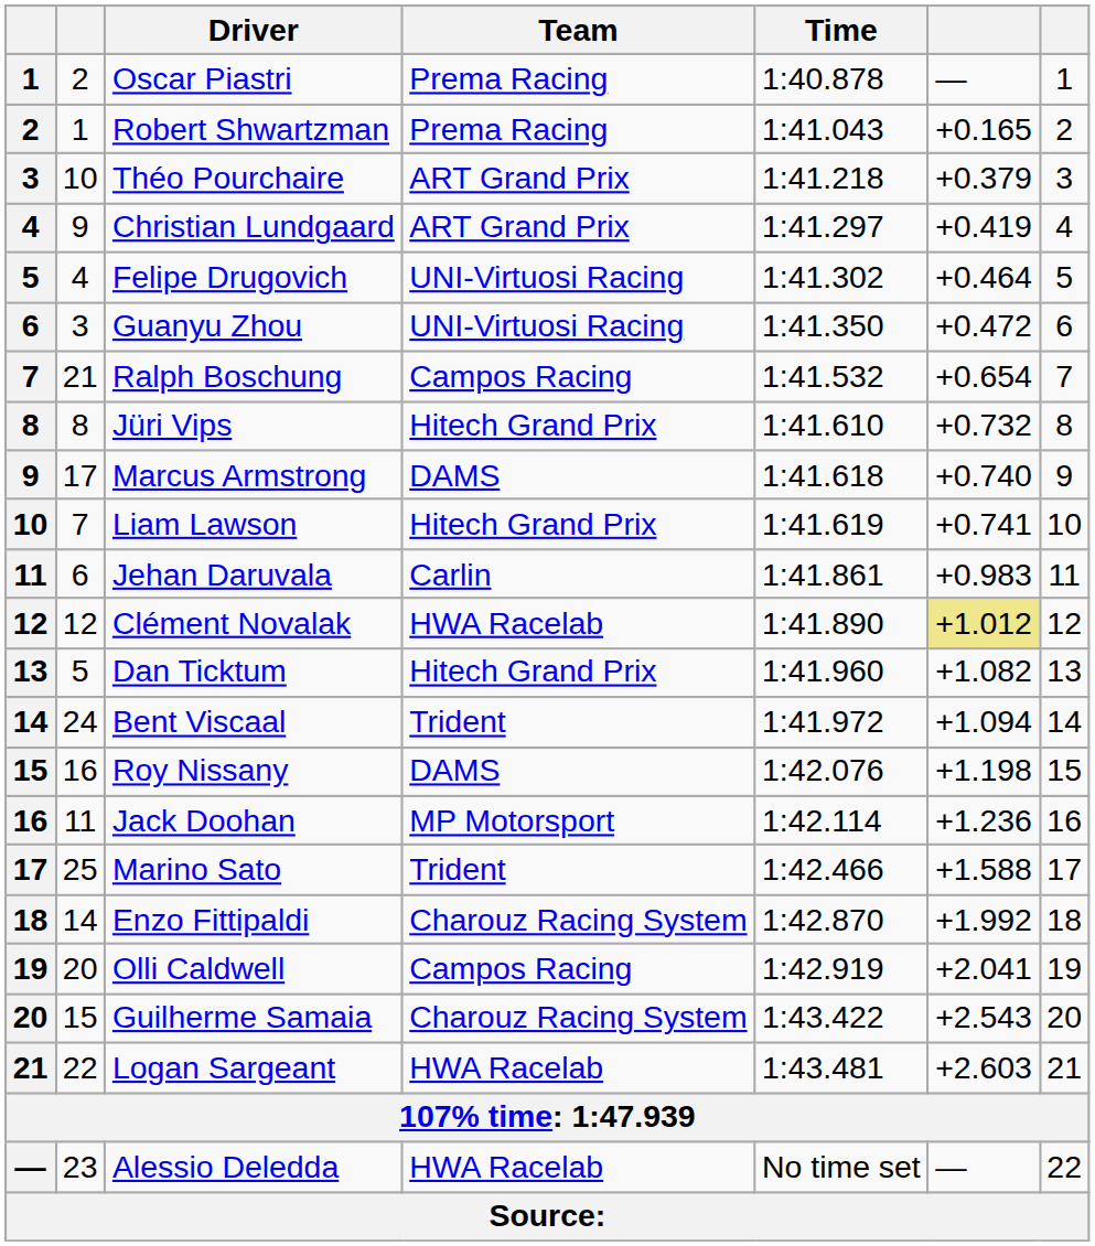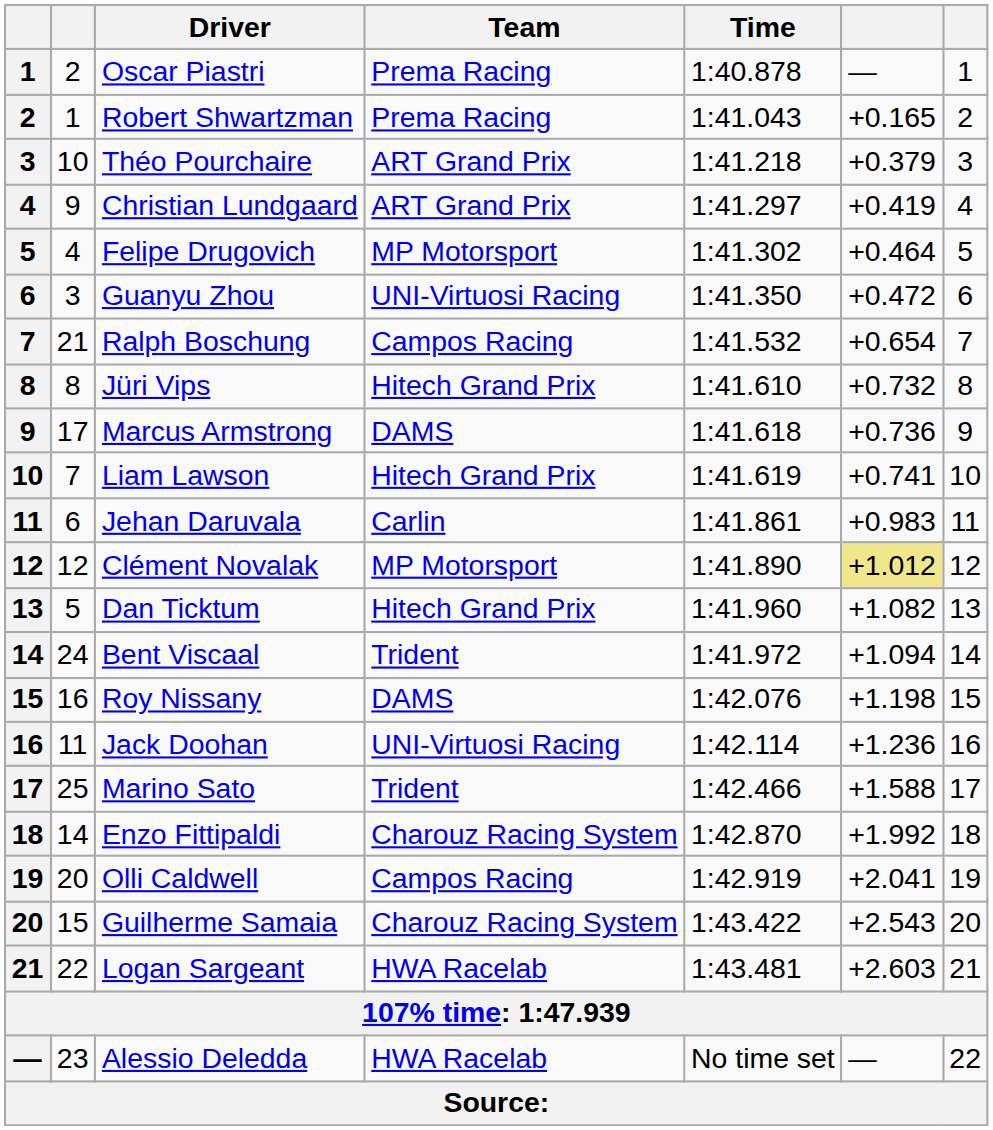Felipe Drugovich | Team: UNI-Virtuosi Racing -> MP Motorsport
Marcus Armstrong | column 6: +0.740 -> +0.736
Clément Novalak | Team: HWA Racelab -> MP Motorsport
Jack Doohan | Team: MP Motorsport -> UNI-Virtuosi Racing
